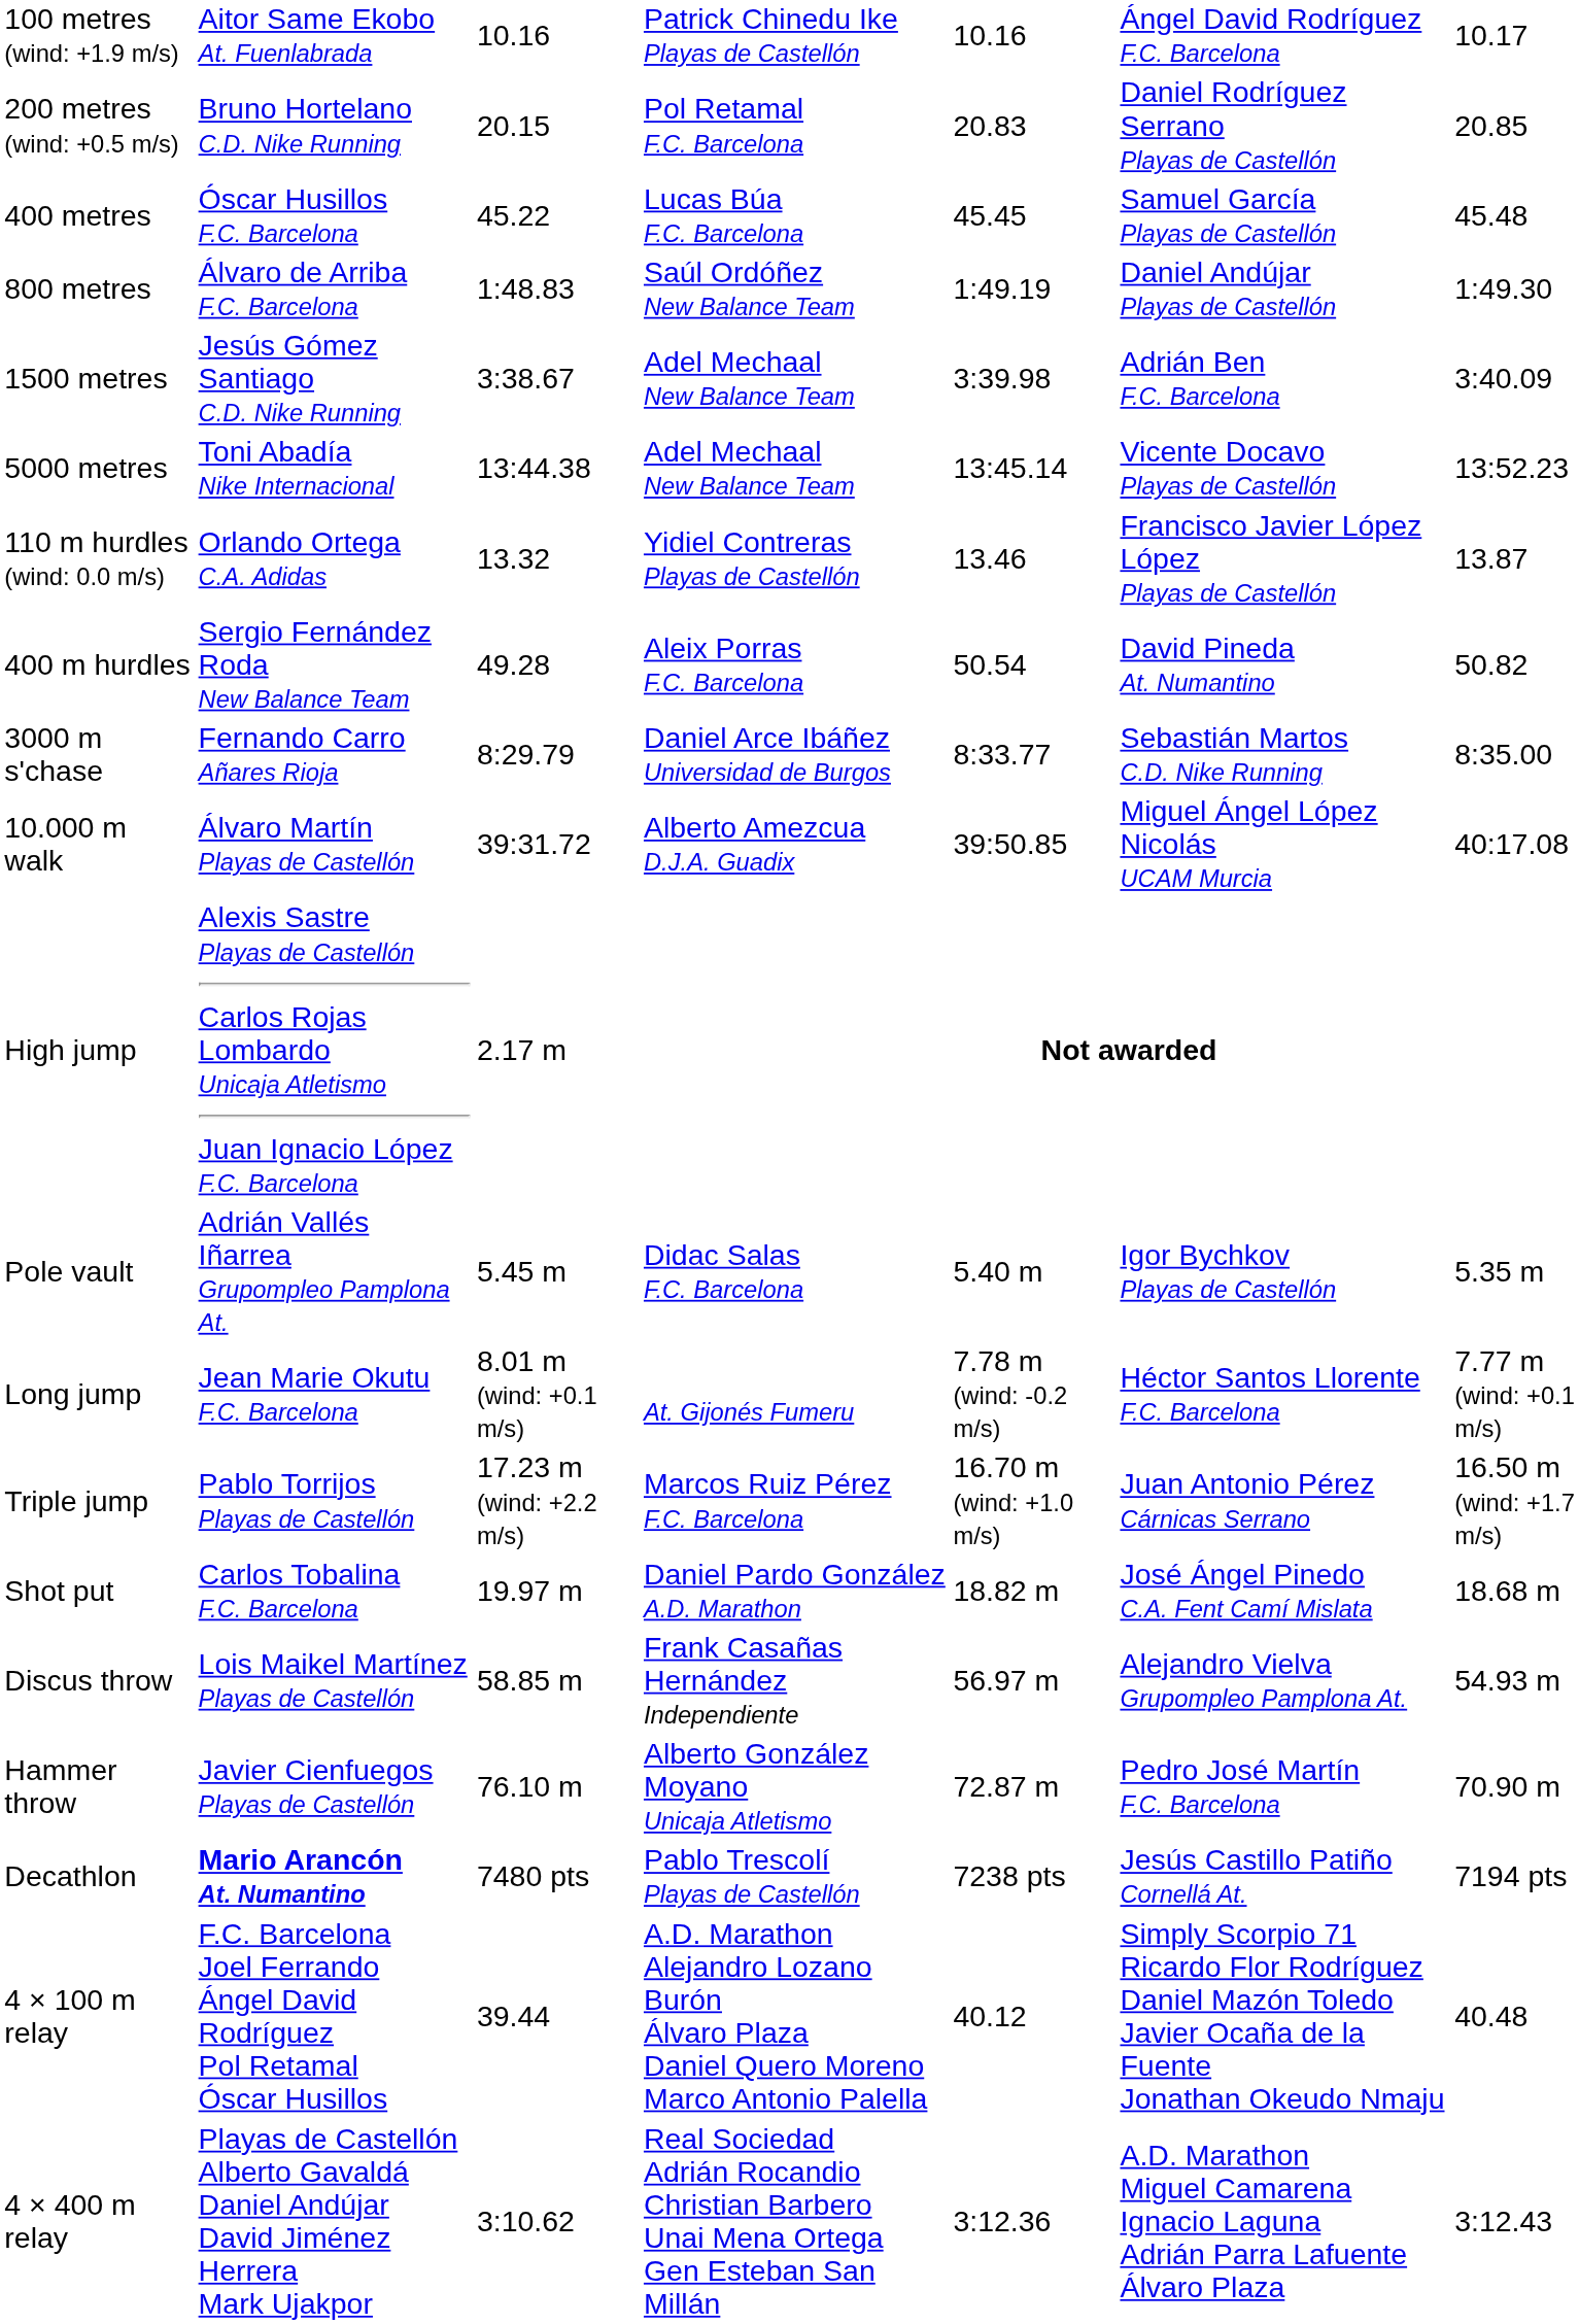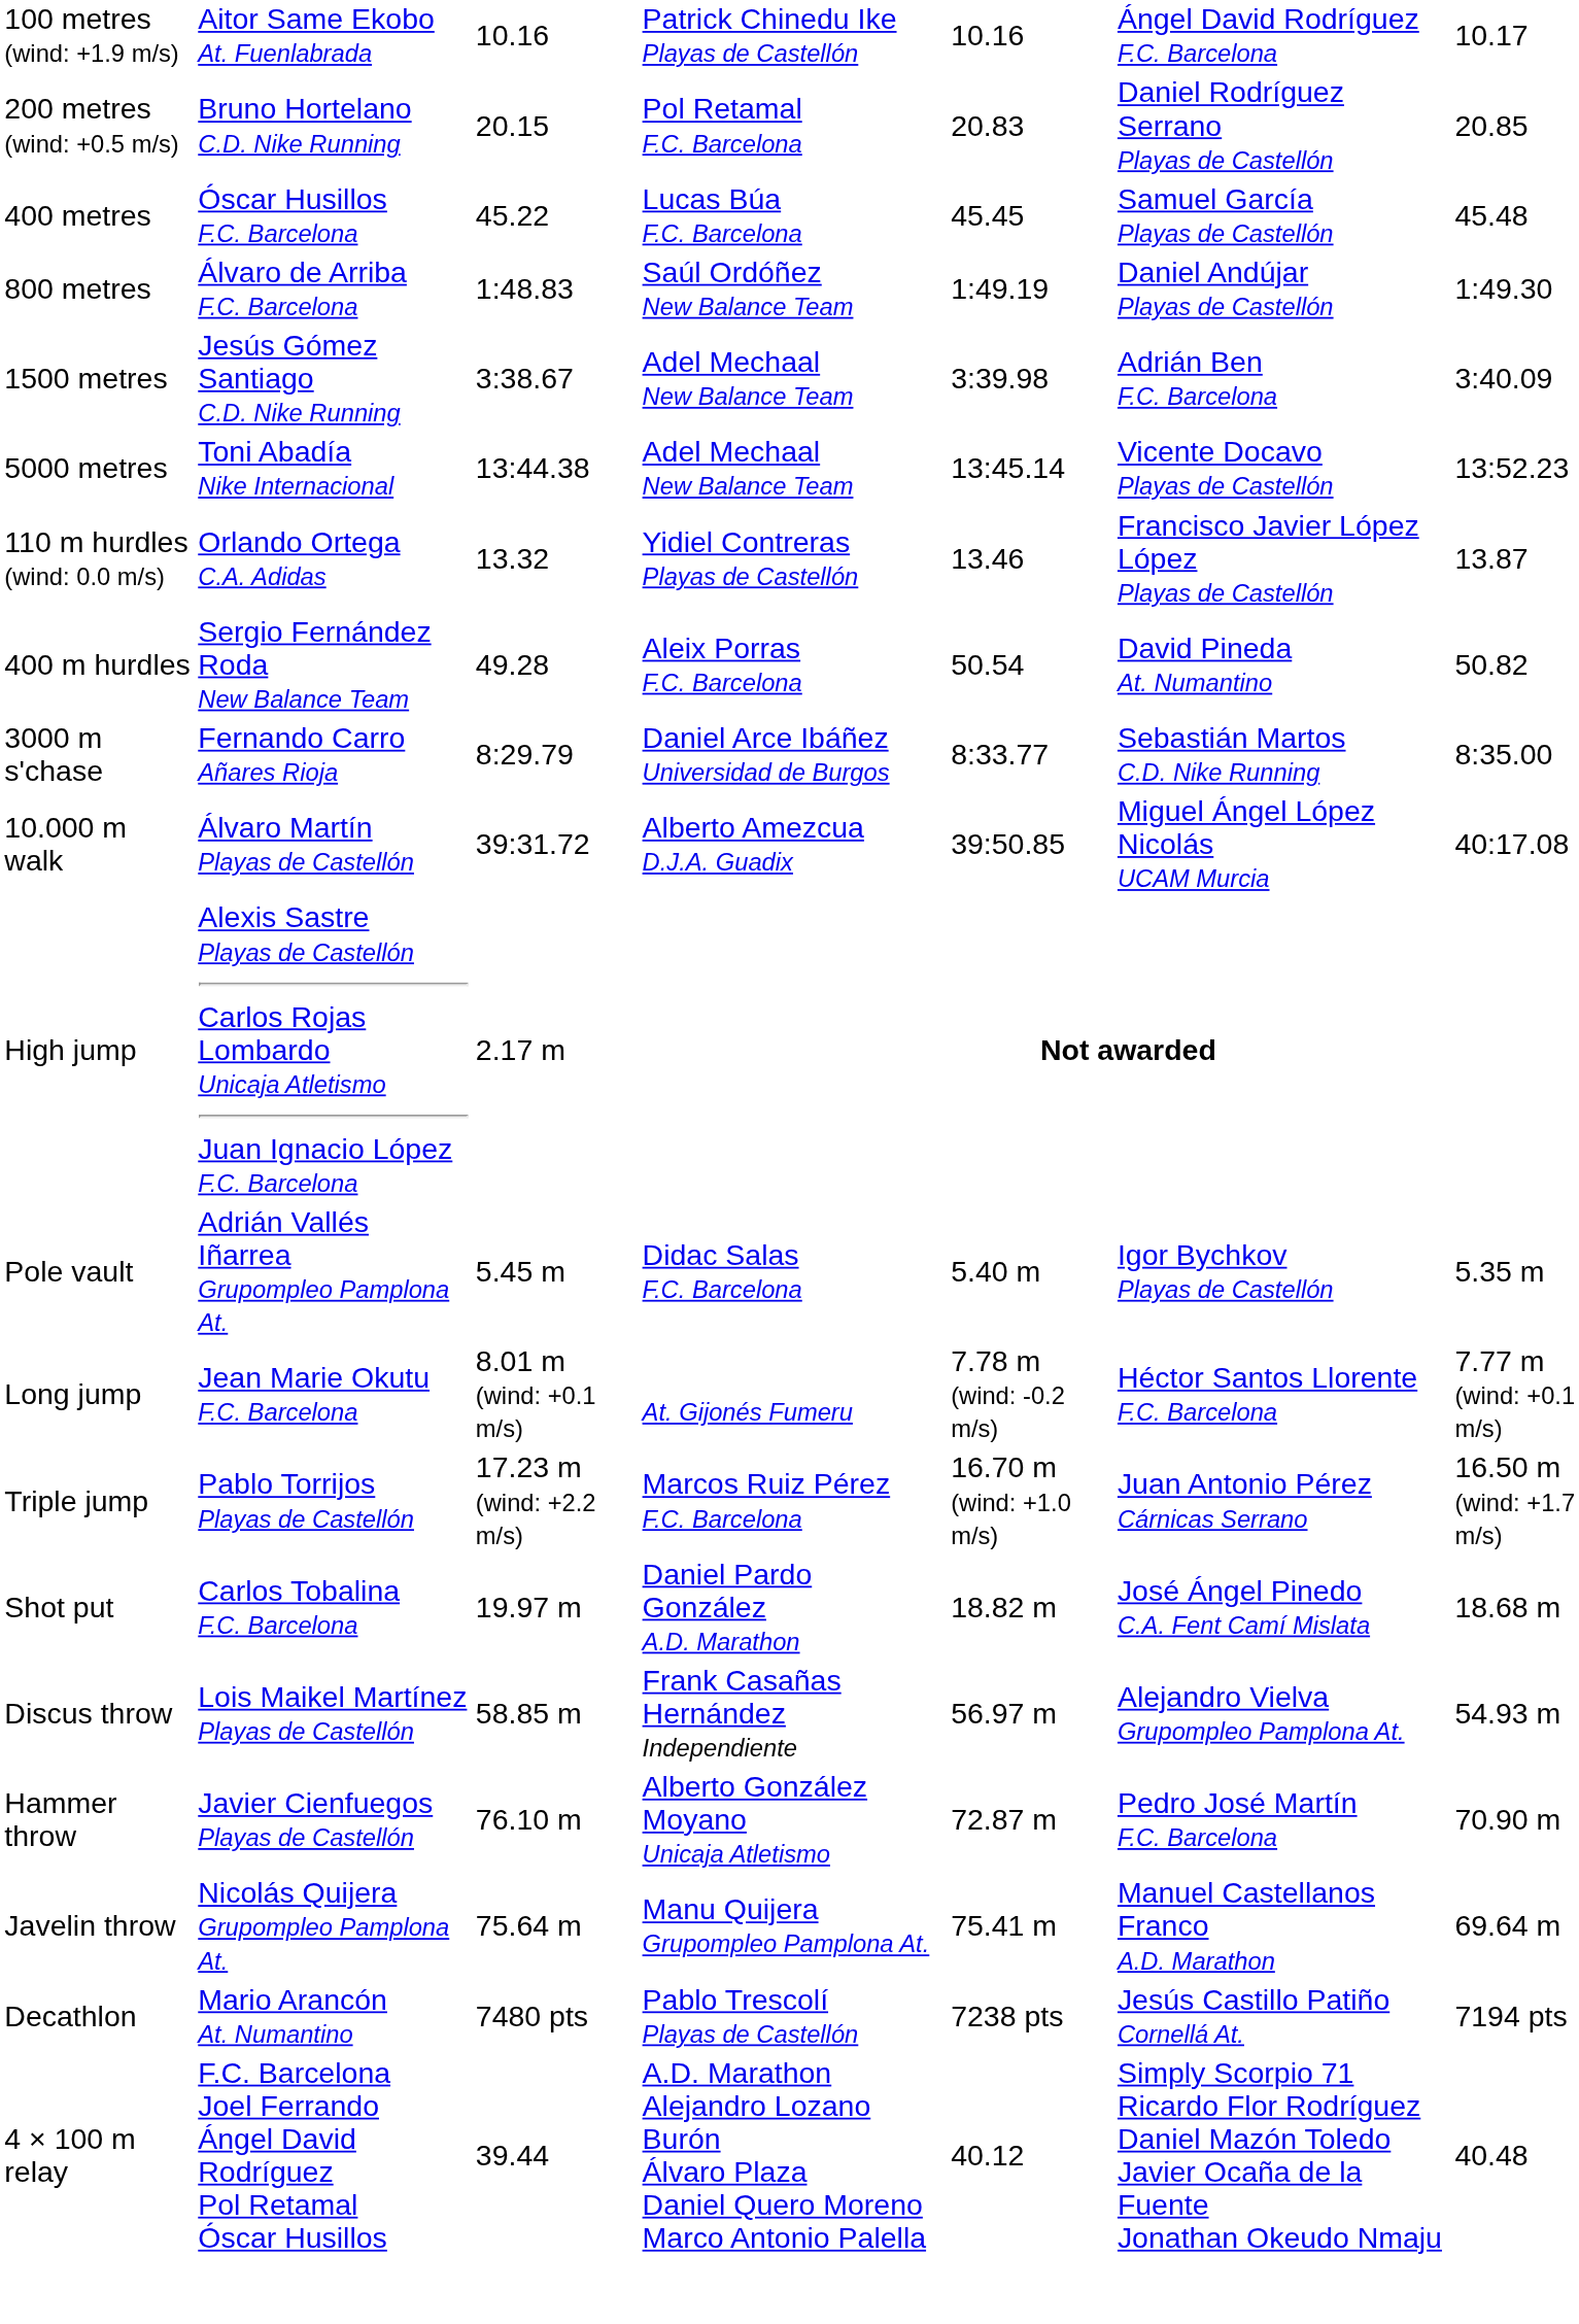+ row: Javelin throw | Nicolás Quijera Grupompleo Pamplona At. | 75.64 m | Manu Quijera Grupompleo Pamplona At. | 75.41 m | Manuel Castellanos Franco A.D. Marathon | 69.64 m
Decathlon | column 2: bold -> normal
- row: 4 × 400 m relay | Playas de Castellón Alberto Gavaldá Daniel Andújar David Jiménez Herrera Mark Ujakpor | 3:10.62 | Real Sociedad Adrián Rocandio Christian Barbero Unai Mena Ortega Gen Esteban San Millán | 3:12.36 | A.D. Marathon Miguel Camarena Ignacio Laguna Adrián Parra Lafuente Álvaro Plaza | 3:12.43
